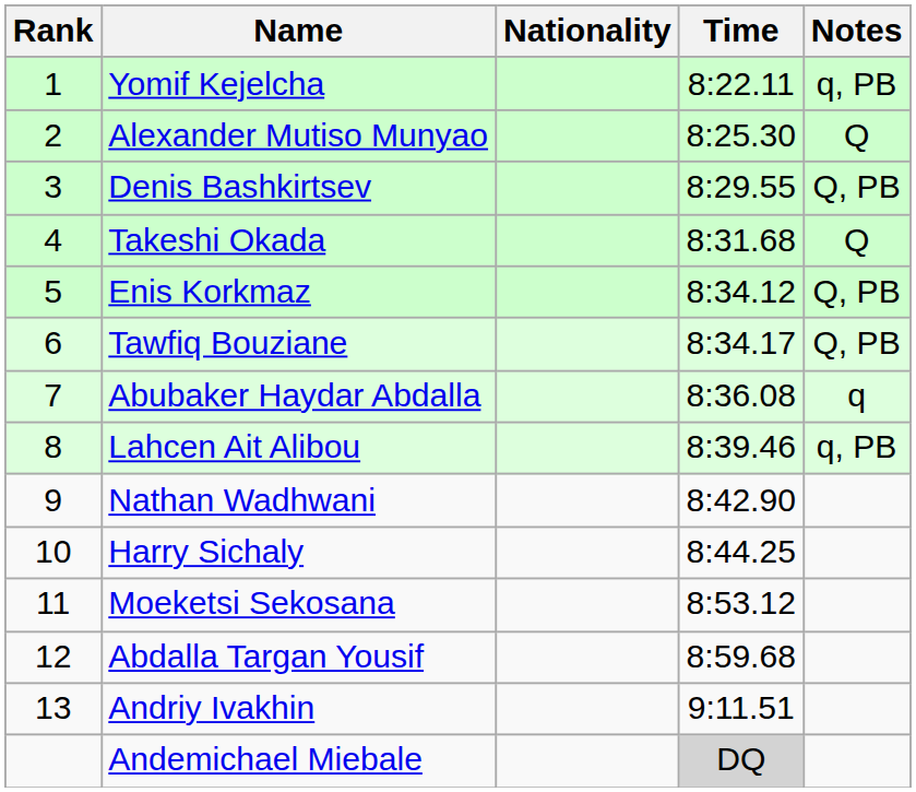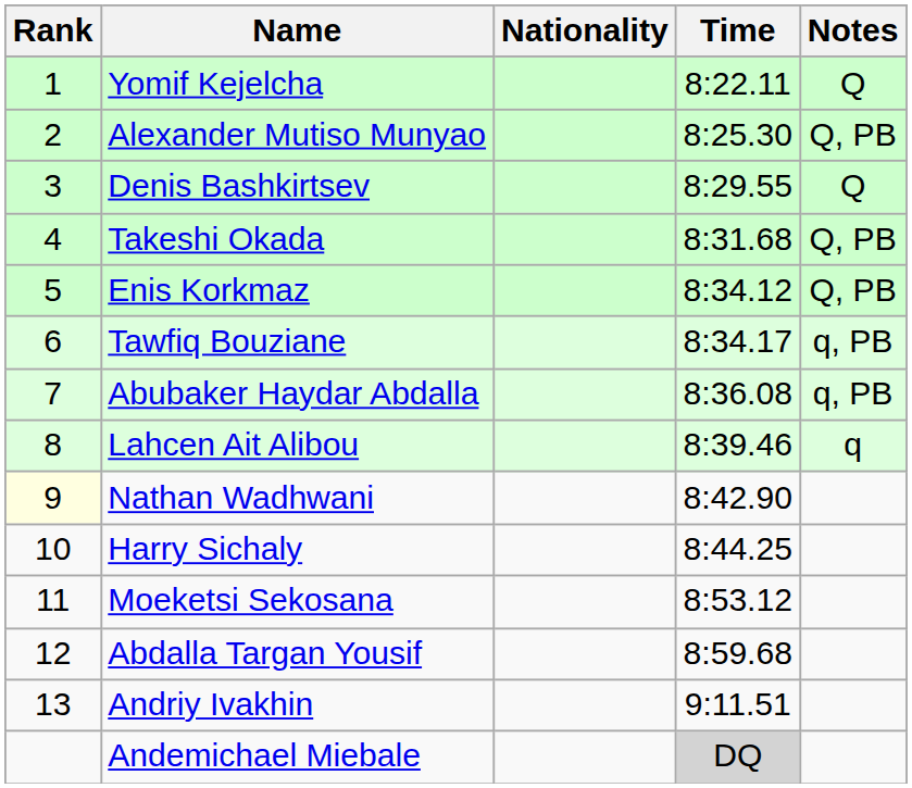Yomif Kejelcha | Notes: q, PB -> Q
Alexander Mutiso Munyao | Notes: Q -> Q, PB
Denis Bashkirtsev | Notes: Q, PB -> Q
Takeshi Okada | Notes: Q -> Q, PB
Tawfiq Bouziane | Notes: Q, PB -> q, PB
Abubaker Haydar Abdalla | Notes: q -> q, PB
Lahcen Ait Alibou | Notes: q, PB -> q
Nathan Wadhwani | Rank: no background -> lightyellow background
